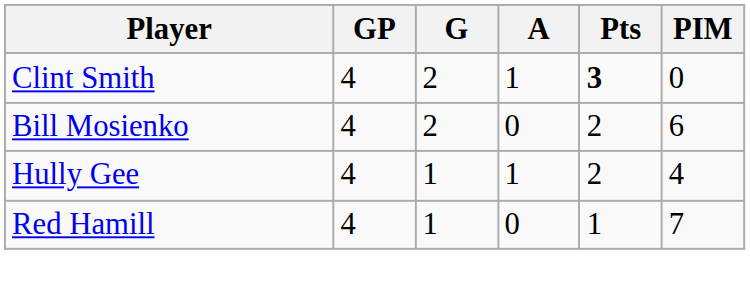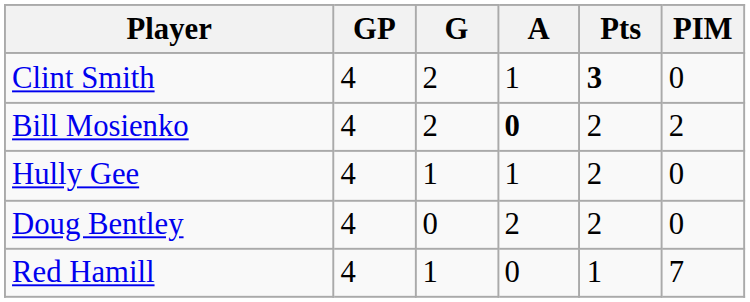Bill Mosienko | A: normal -> bold
Bill Mosienko | PIM: 6 -> 2
Hully Gee | PIM: 4 -> 0
+ row: Doug Bentley | 4 | 0 | 2 | 2 | 0
